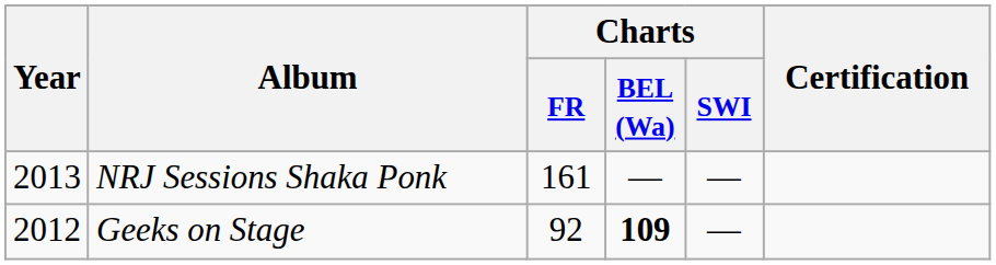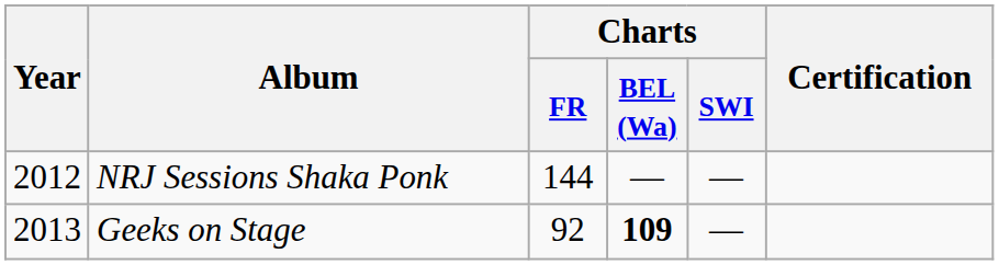NRJ Sessions Shaka Ponk | Year: 2013 -> 2012
NRJ Sessions Shaka Ponk | Charts / FR: 161 -> 144
Geeks on Stage | Year: 2012 -> 2013
